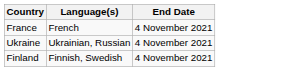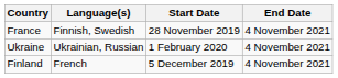+ column: Start Date | 28 November 2019 | 1 February 2020 | 5 December 2019
France | Language(s): French -> Finnish, Swedish
Finland | Language(s): Finnish, Swedish -> French
